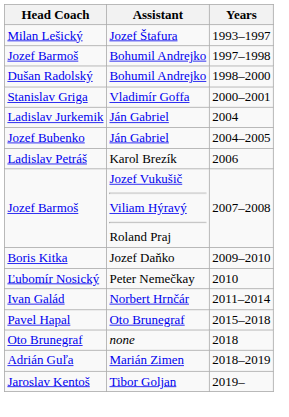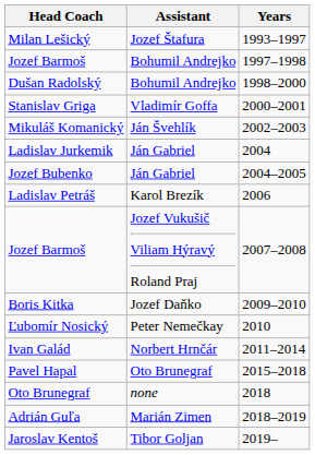+ row: Mikuláš Komanický | Ján Švehlík | 2002–2003
